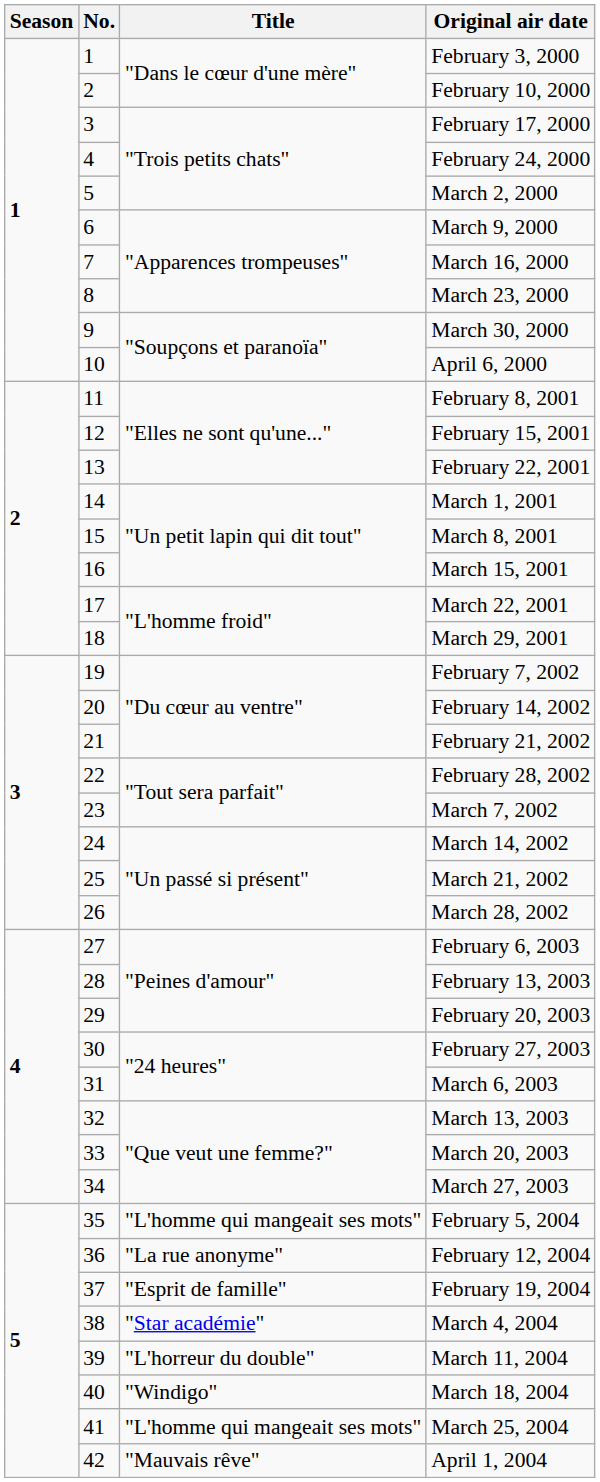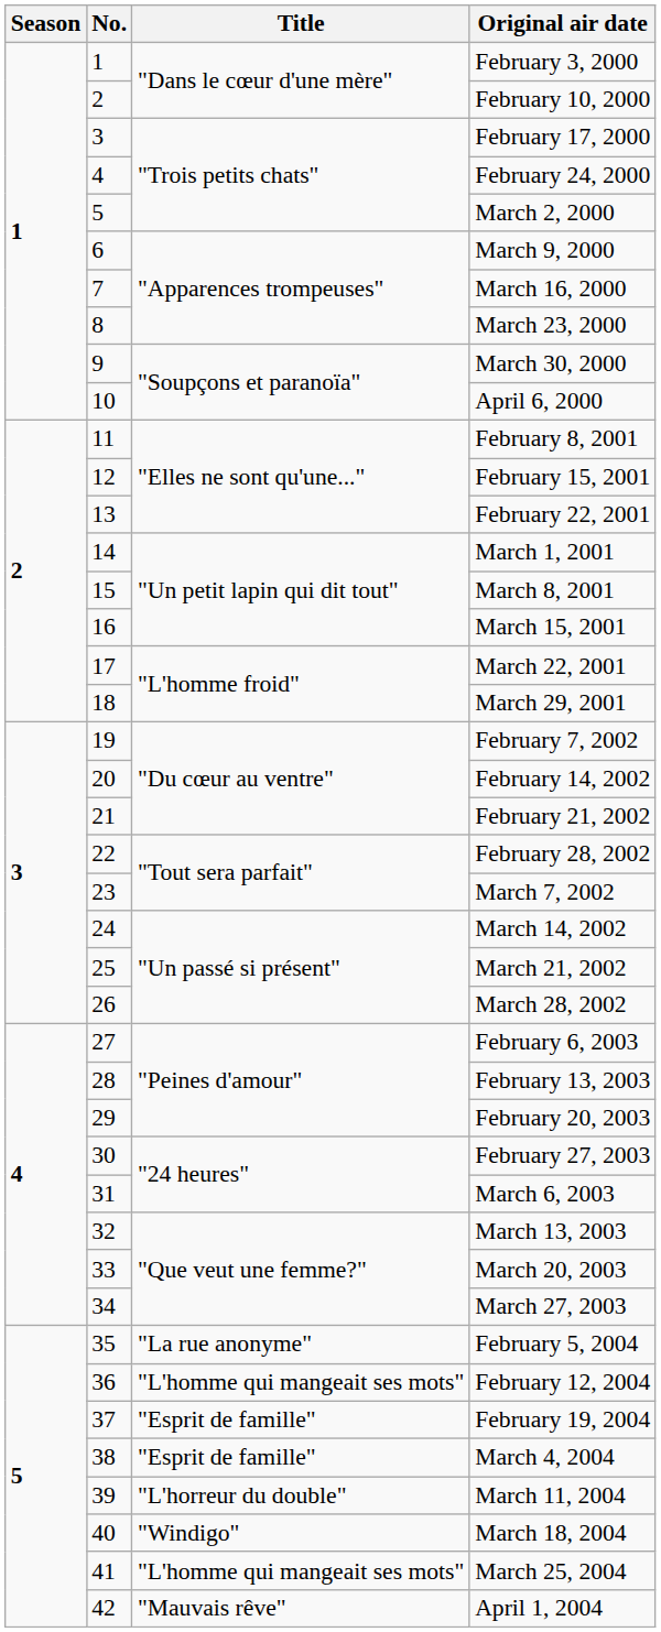February 5, 2004 | Title: "L'homme qui mangeait ses mots" -> "La rue anonyme"
February 12, 2004 | Title: "La rue anonyme" -> "L'homme qui mangeait ses mots"
March 4, 2004 | Title: "Star académie" -> "Esprit de famille"
